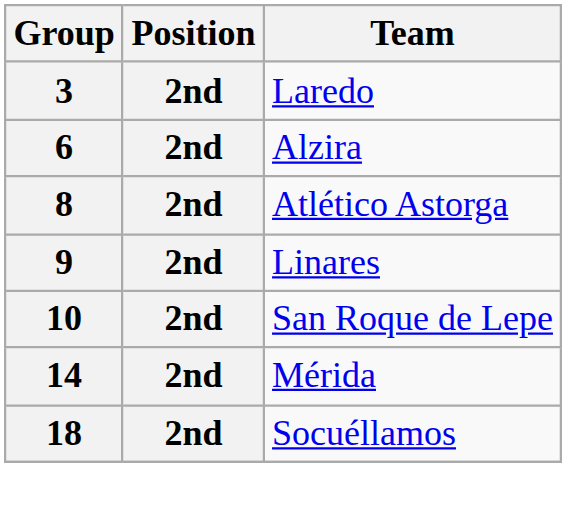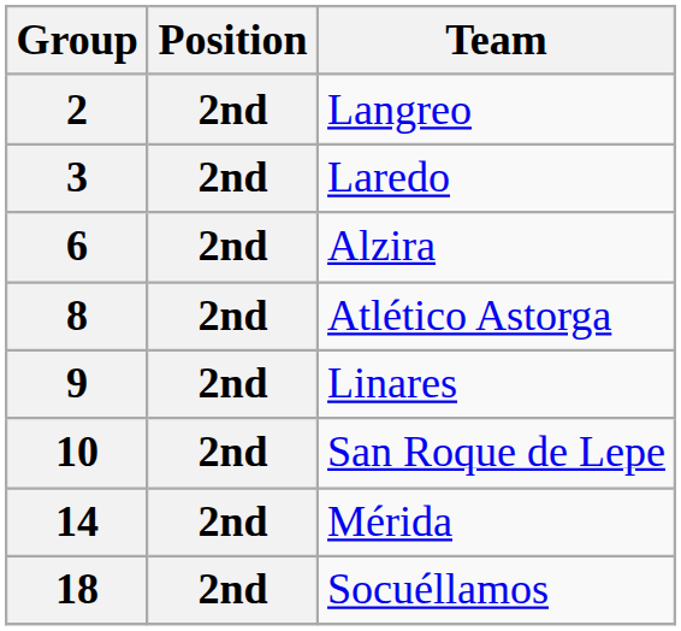+ row: 2 | 2nd | Langreo
